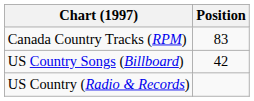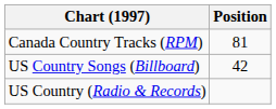Canada Country Tracks (RPM) | Position: 83 -> 81
